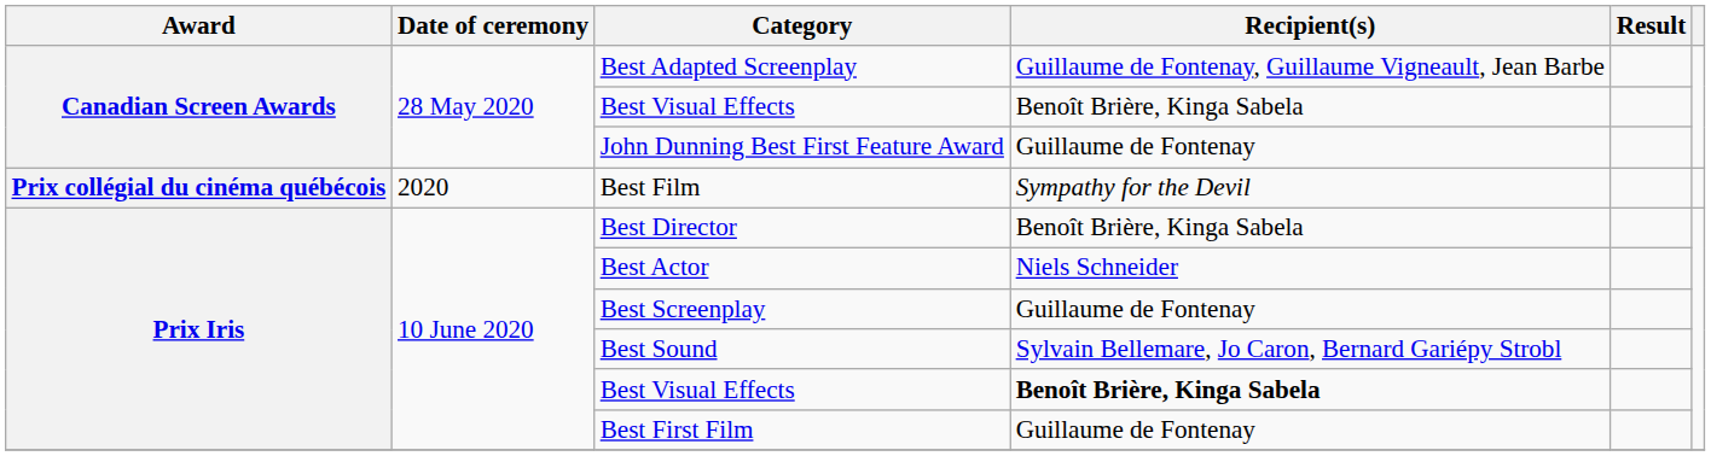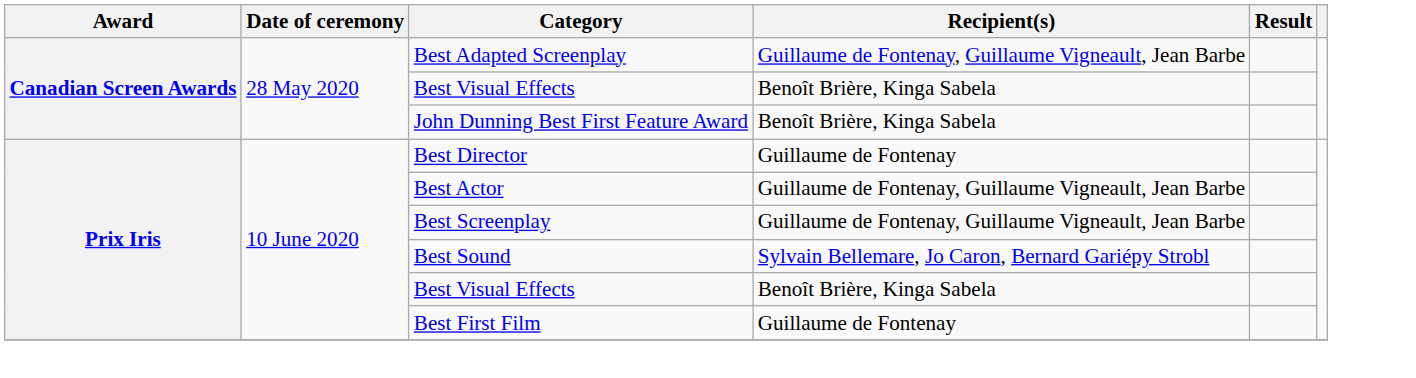John Dunning Best First Feature Award | Recipient(s): Guillaume de Fontenay -> Benoît Brière, Kinga Sabela
- row: Prix collégial du cinéma québécois | 2020 | Best Film | Sympathy for the Devil
Best Director | Recipient(s): Benoît Brière, Kinga Sabela -> Guillaume de Fontenay
Best Actor | Recipient(s): Niels Schneider -> Guillaume de Fontenay, Guillaume Vigneault, Jean Barbe
Best Screenplay | Recipient(s): Guillaume de Fontenay -> Guillaume de Fontenay, Guillaume Vigneault, Jean Barbe
Prix Iris / Best Visual Effects | Recipient(s): bold -> normal
